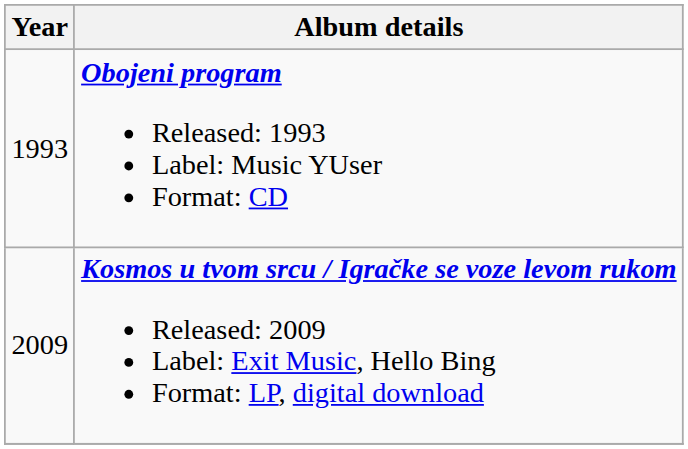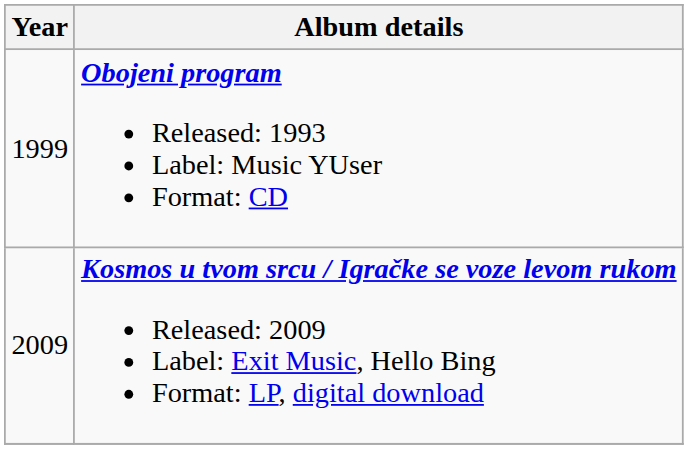Obojeni program Released: 1993 Label: Music YUser Format: CD | Year: 1993 -> 1999
